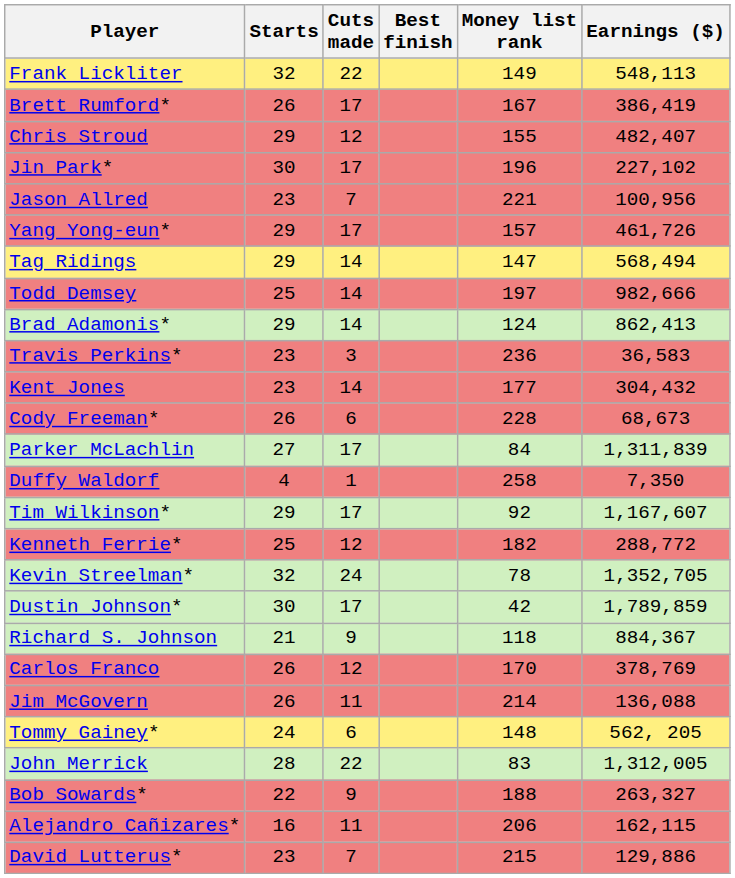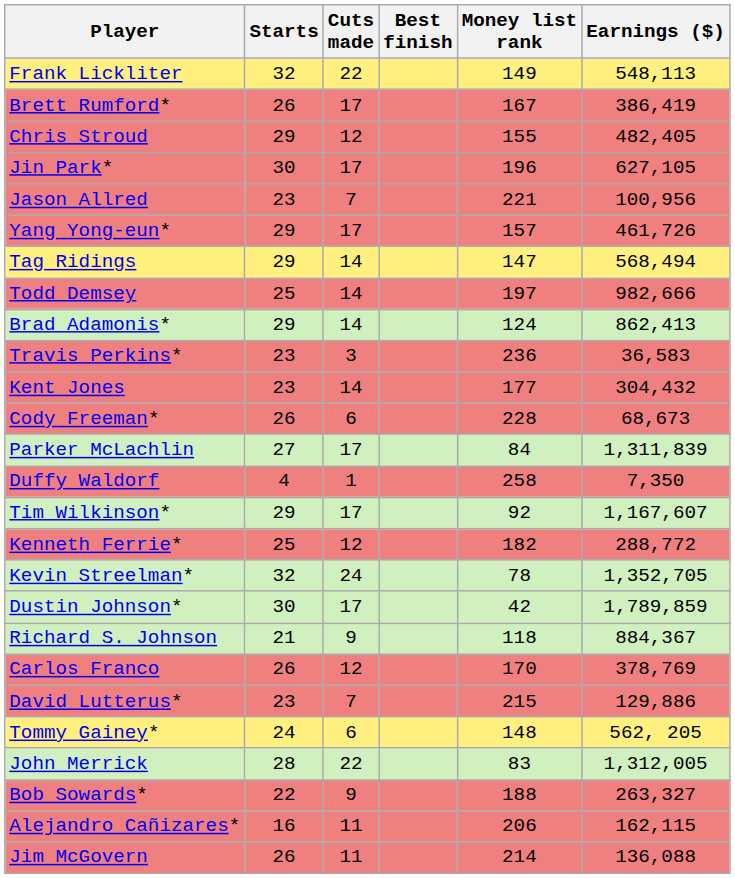Chris Stroud | Earnings ($): 482,407 -> 482,405
Jin Park* | Earnings ($): 227,102 -> 627,105
rows swapped: Jim McGovern <-> David Lutterus*
